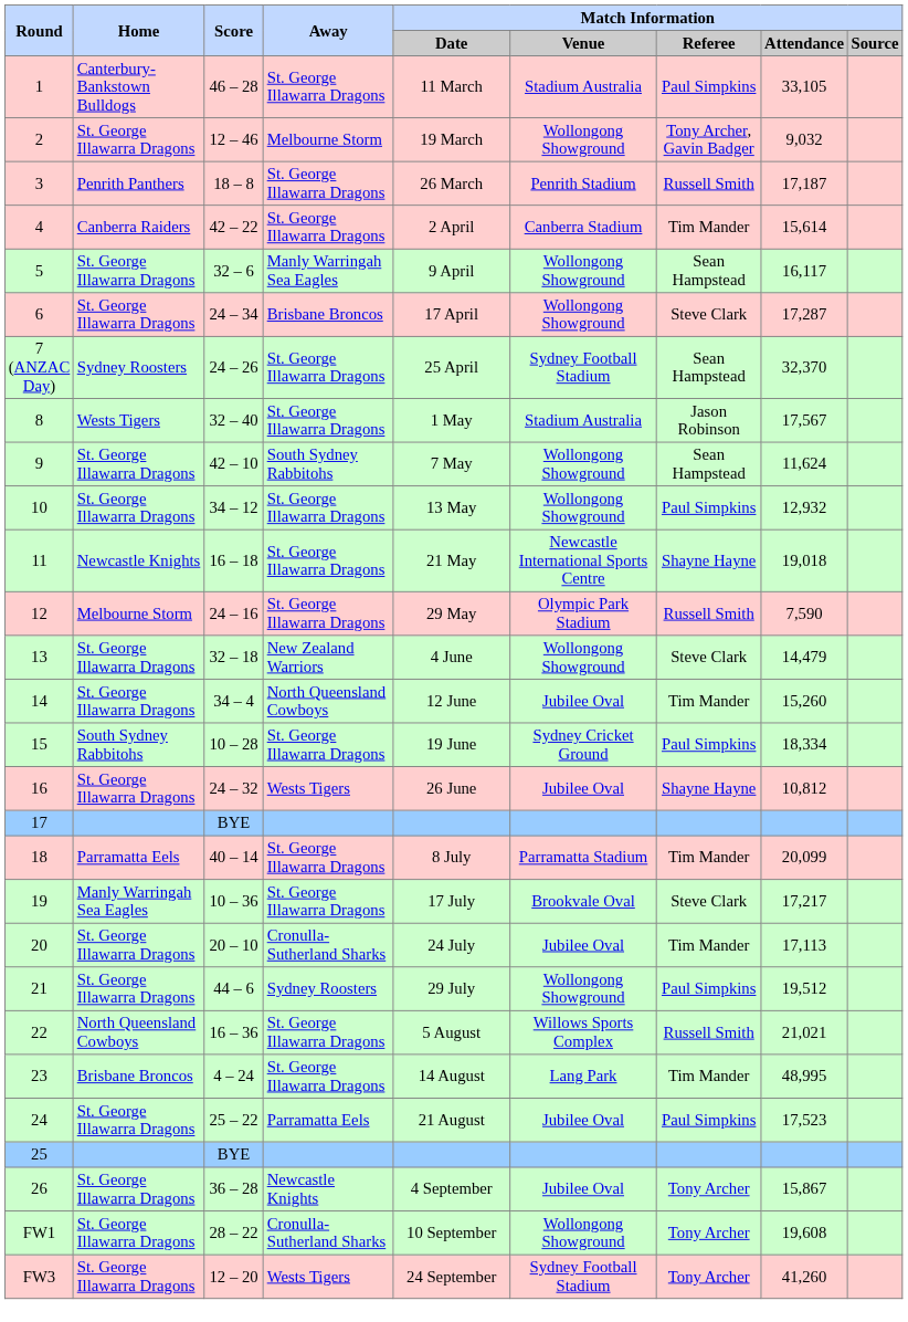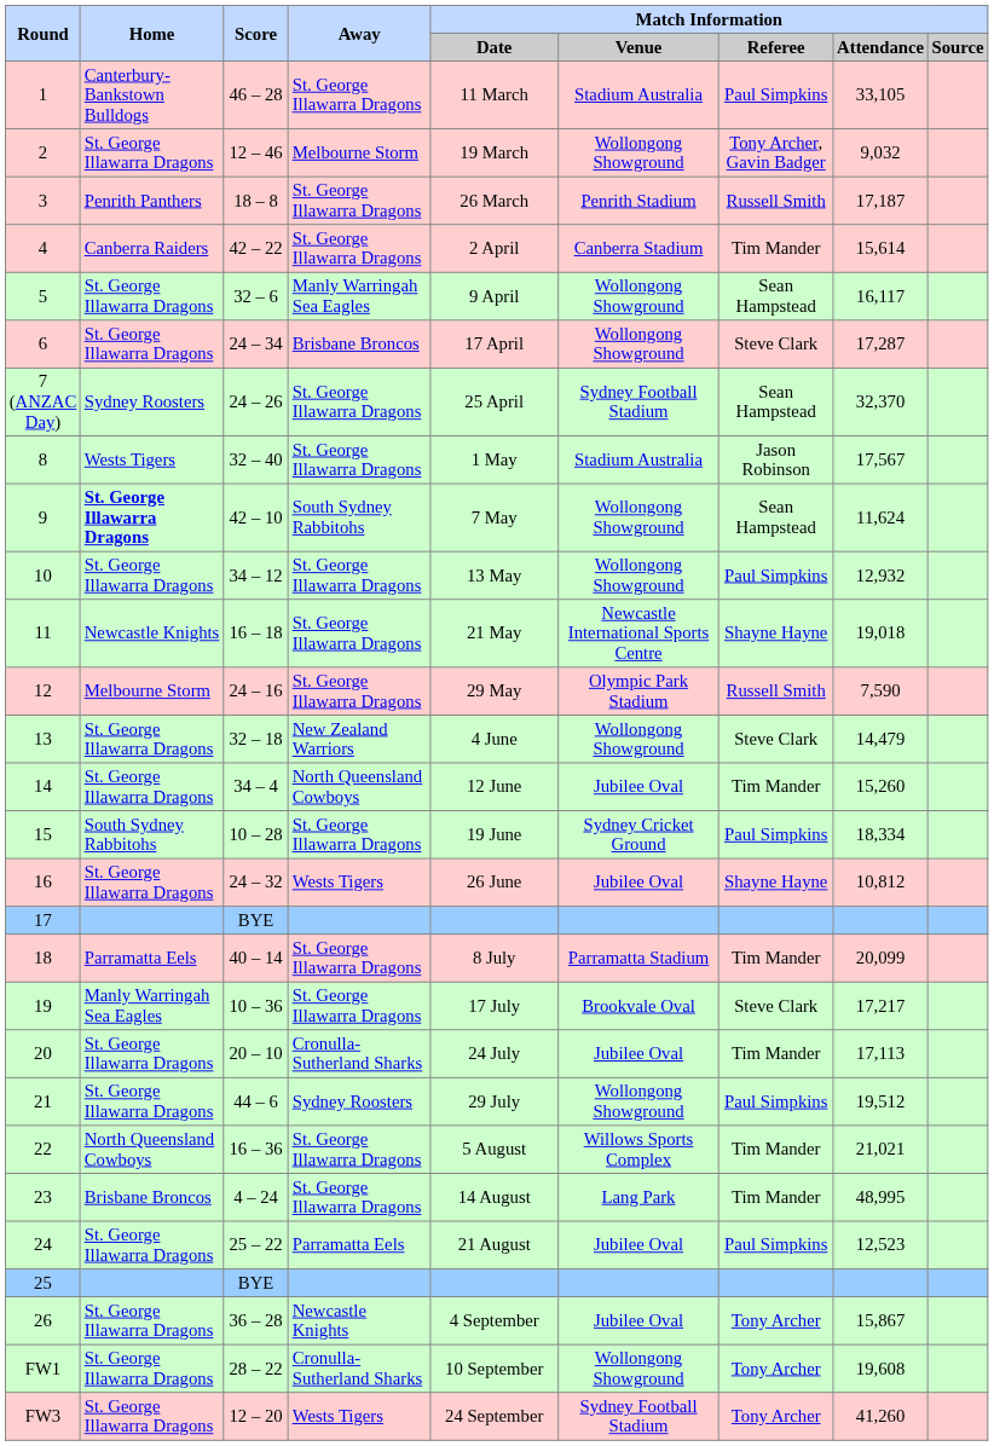9 | Home: normal -> bold
22 | column 7: Russell Smith -> Tim Mander
24 | column 8: 17,523 -> 12,523
